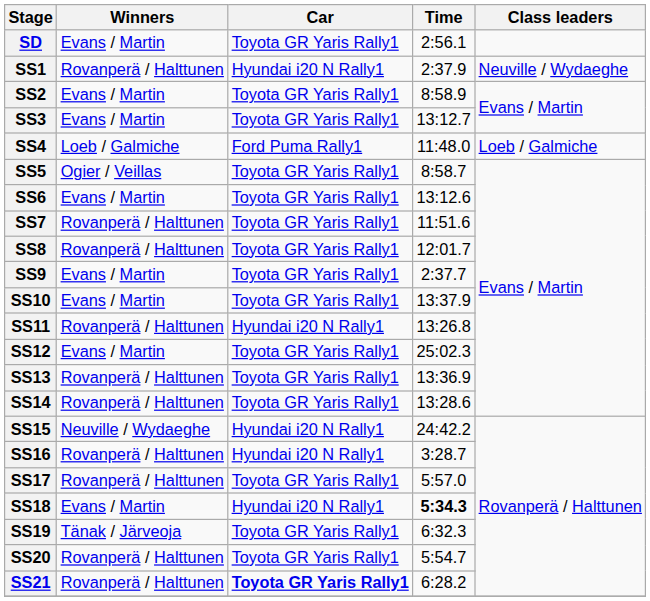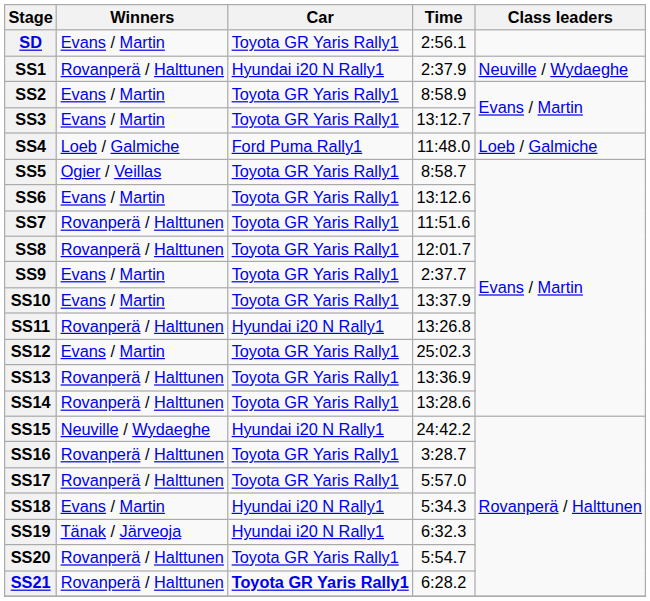SS16 | Car: Hyundai i20 N Rally1 -> Toyota GR Yaris Rally1
SS18 | Time: bold -> normal
SS19 | Car: Toyota GR Yaris Rally1 -> Hyundai i20 N Rally1
